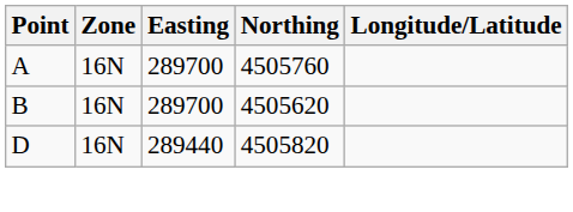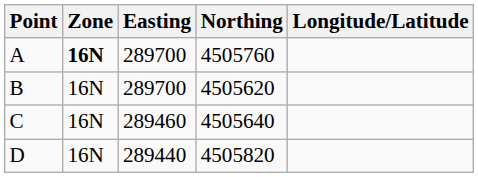A | Zone: normal -> bold
+ row: C | 16N | 289460 | 4505640
